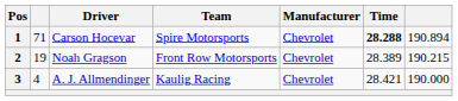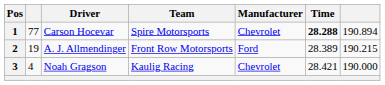1 | column 2: 71 -> 77
2 | Driver: Noah Gragson -> A. J. Allmendinger
2 | Manufacturer: Chevrolet -> Ford
3 | Driver: A. J. Allmendinger -> Noah Gragson
